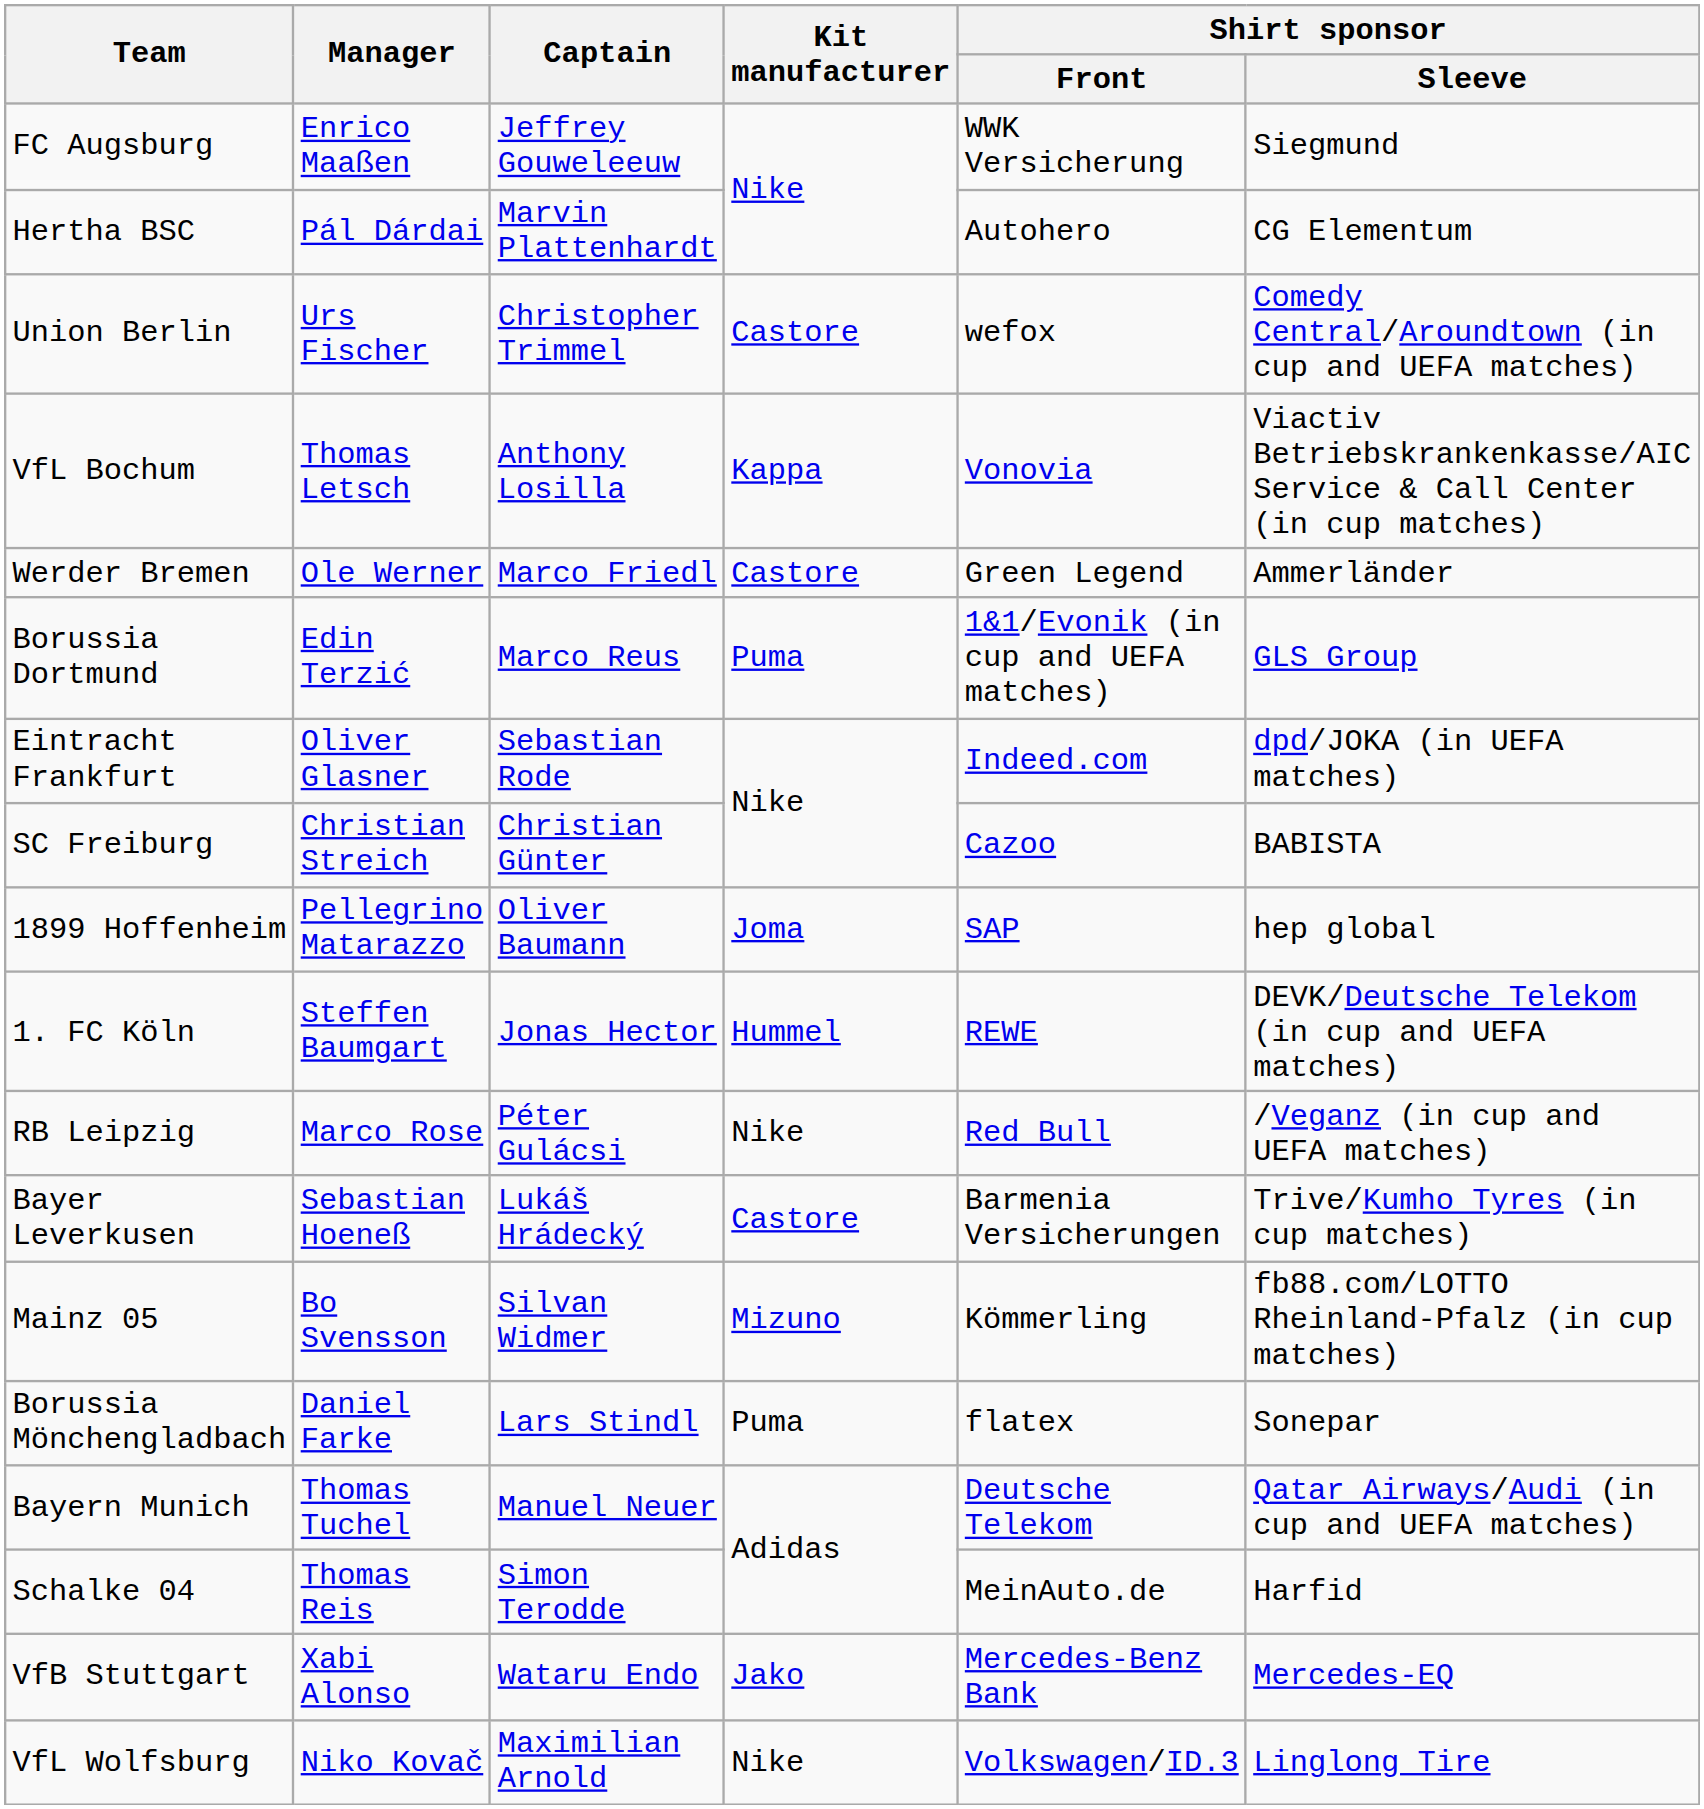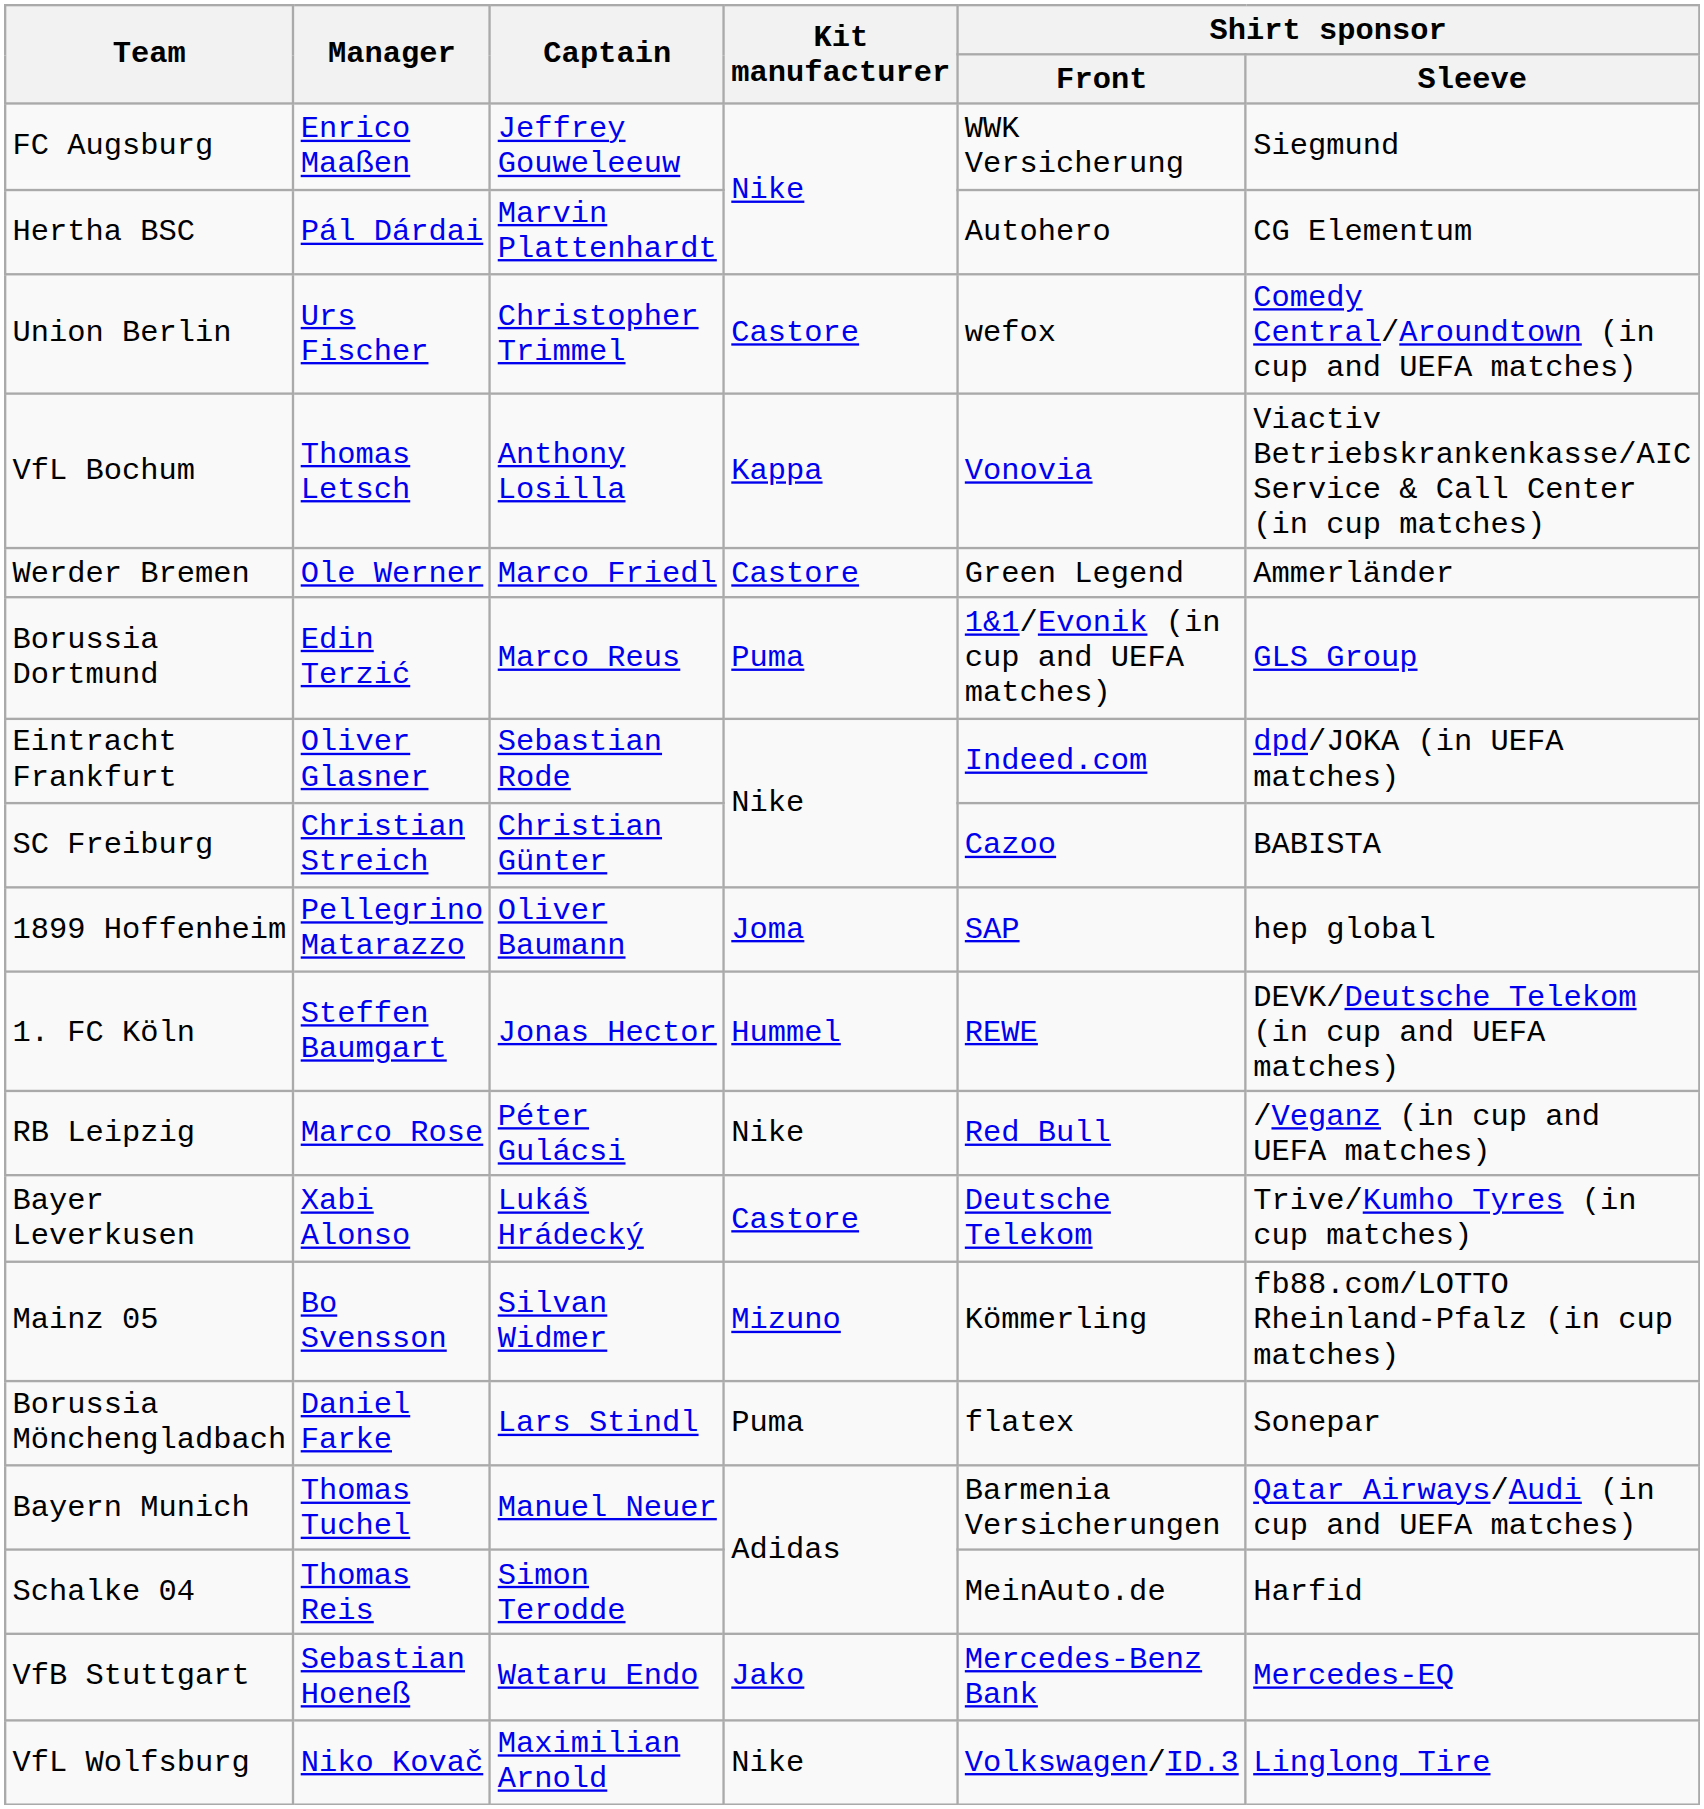Bayer Leverkusen | Manager: Sebastian Hoeneß -> Xabi Alonso
Bayer Leverkusen | Shirt sponsor / Front: Barmenia Versicherungen -> Deutsche Telekom
Bayern Munich | Shirt sponsor / Front: Deutsche Telekom -> Barmenia Versicherungen
VfB Stuttgart | Manager: Xabi Alonso -> Sebastian Hoeneß
